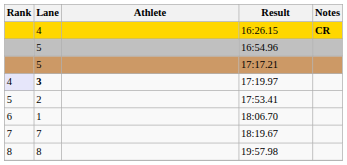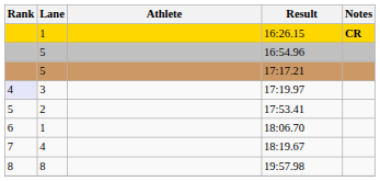16:26.15 | Lane: 4 -> 1
17:19.97 | Lane: bold -> normal
18:19.67 | Lane: 7 -> 4
